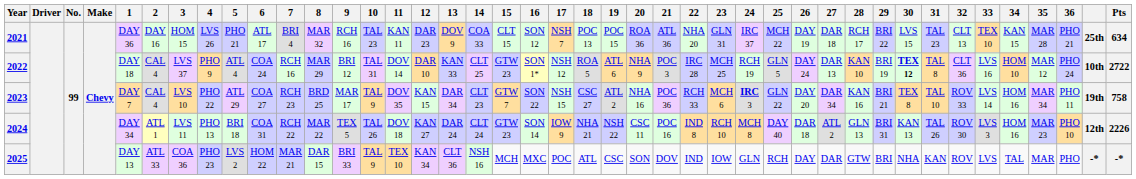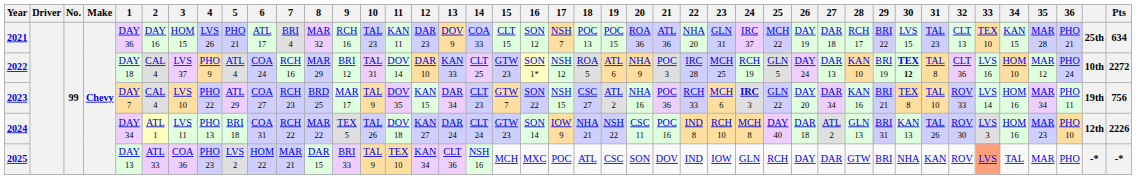2022 | Pts: 2722 -> 2272
2023 | Pts: 758 -> 756
2025 | 33: no background -> lightsalmon background
